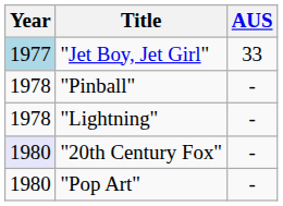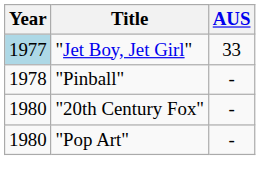- row: 1978 | "Lightning" | -
"20th Century Fox" | Year: lavender background -> no background
